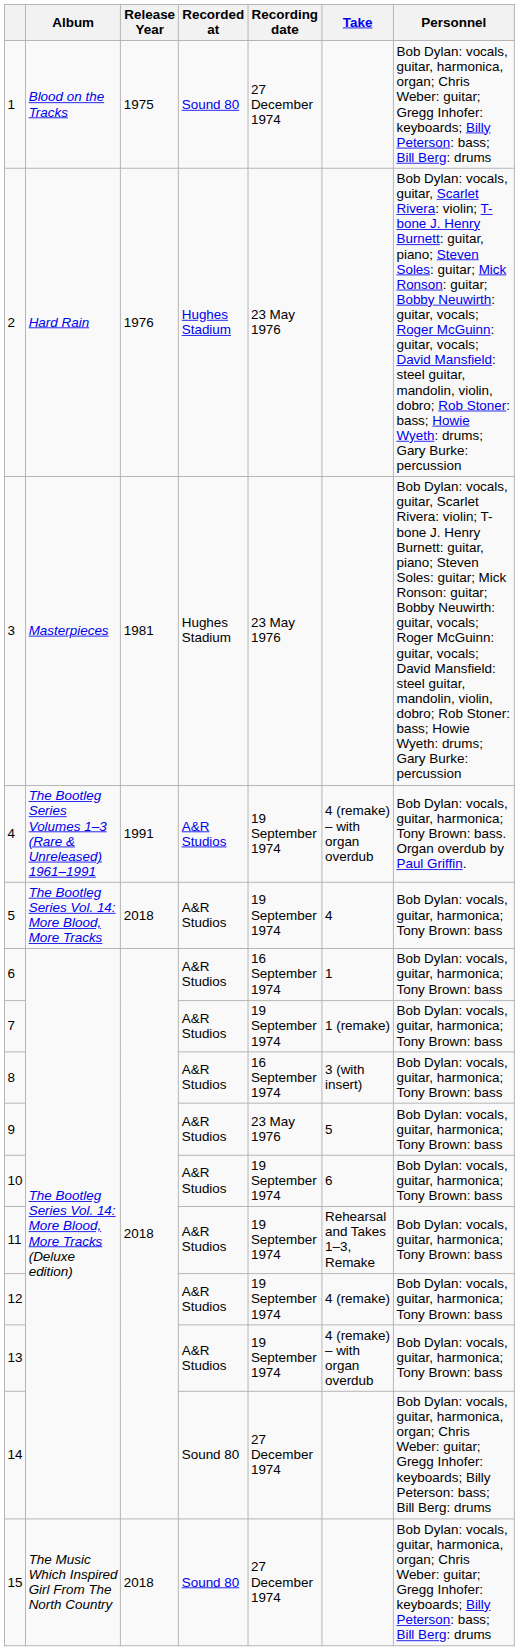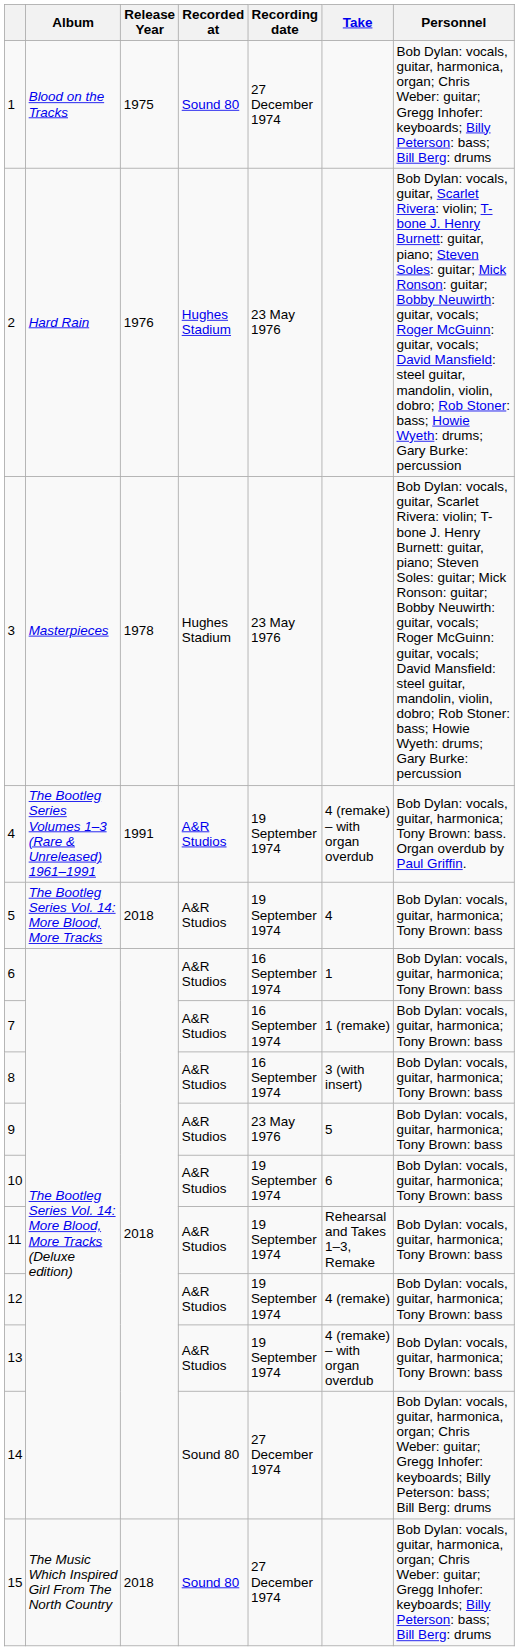3 | Release Year: 1981 -> 1978
7 | Recording date: 19 September 1974 -> 16 September 1974
